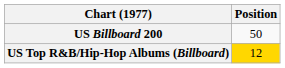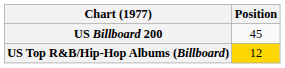US Billboard 200 | Position: 50 -> 45
